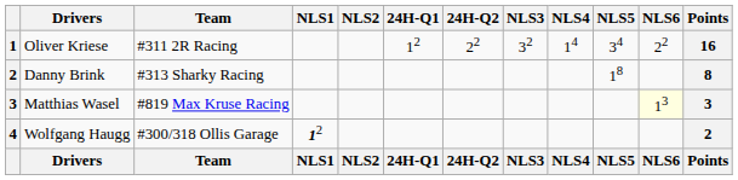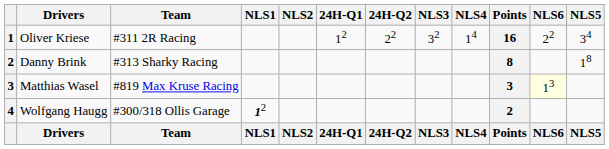columns swapped: NLS5 <-> Points
